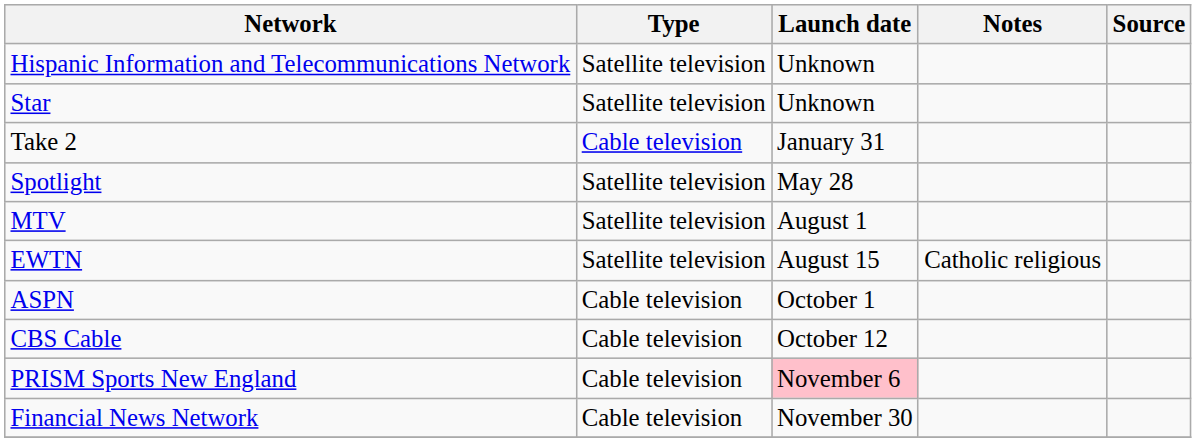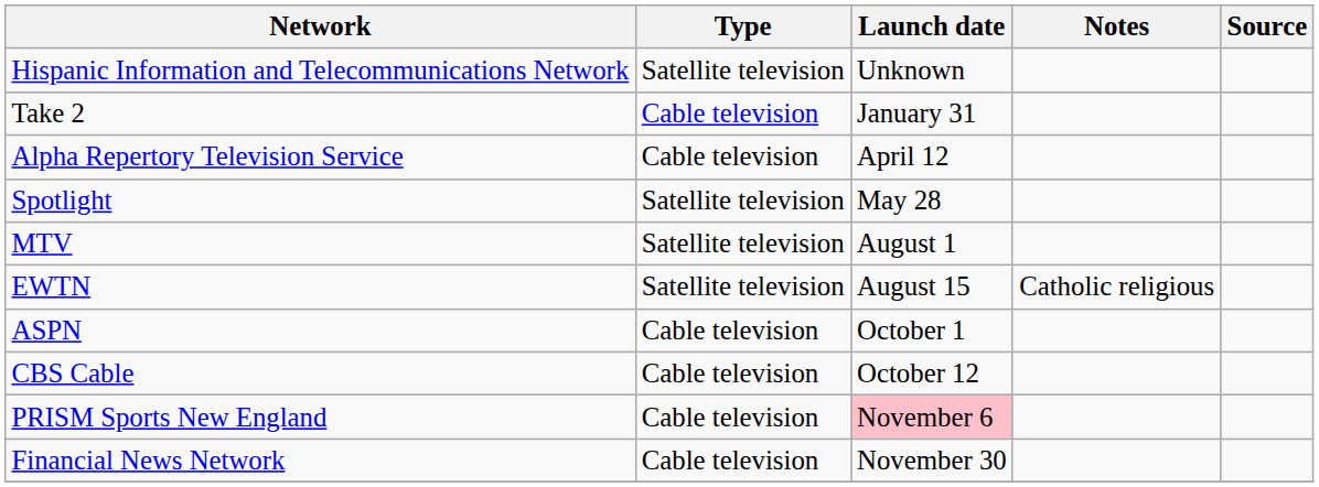- row: Star | Satellite television | Unknown
+ row: Alpha Repertory Television Service | Cable television | April 12
